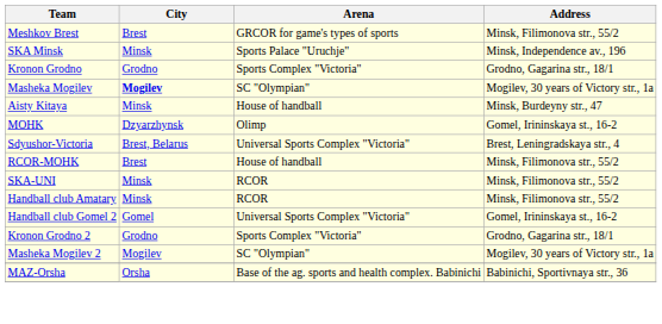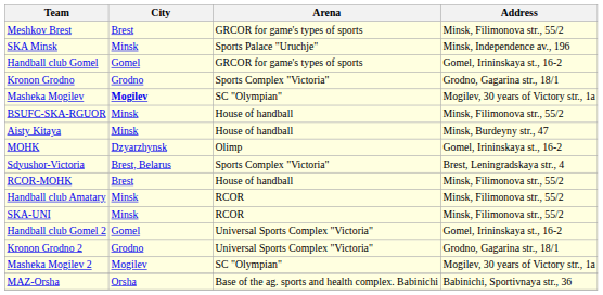+ row: Handball club Gomel | Gomel | GRCOR for game's types of sports | Gomel, Irininskaya st., 16-2
+ row: BSUFC-SKA-RGUOR | Minsk | House of handball | Minsk, Filimonova str., 55/2
Sdyushor-Victoria | Arena: Universal Sports Complex "Victoria" -> Sports Complex "Victoria"
rows swapped: SKA-UNI <-> Handball club Amatary
Kronon Grodno 2 | Arena: Sports Complex "Victoria" -> Universal Sports Complex "Victoria"
